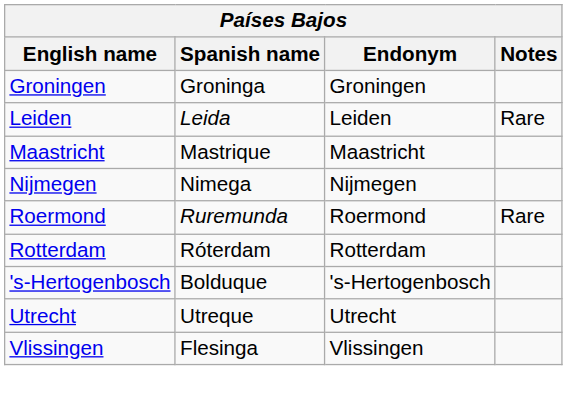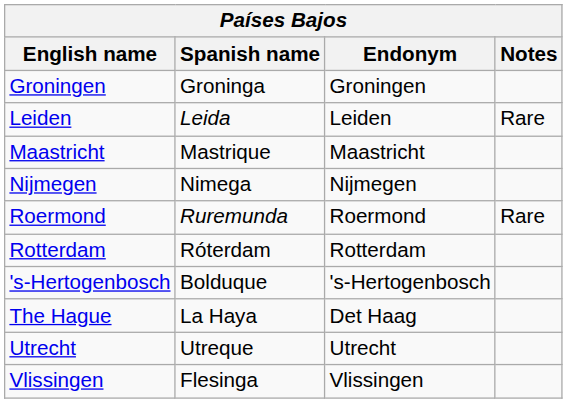+ row: The Hague | La Haya | Det Haag
